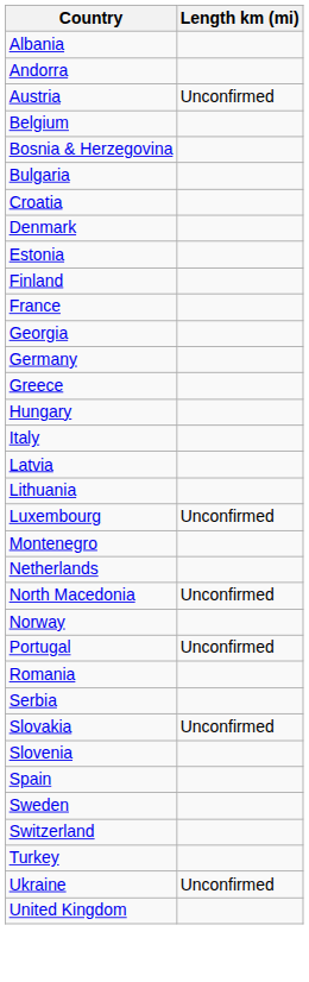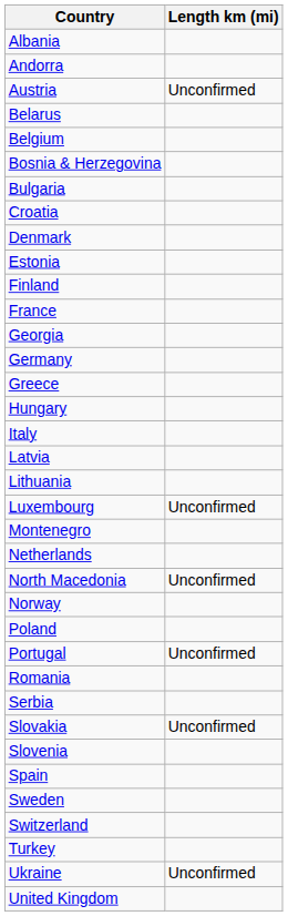+ row: Belarus
+ row: Poland
